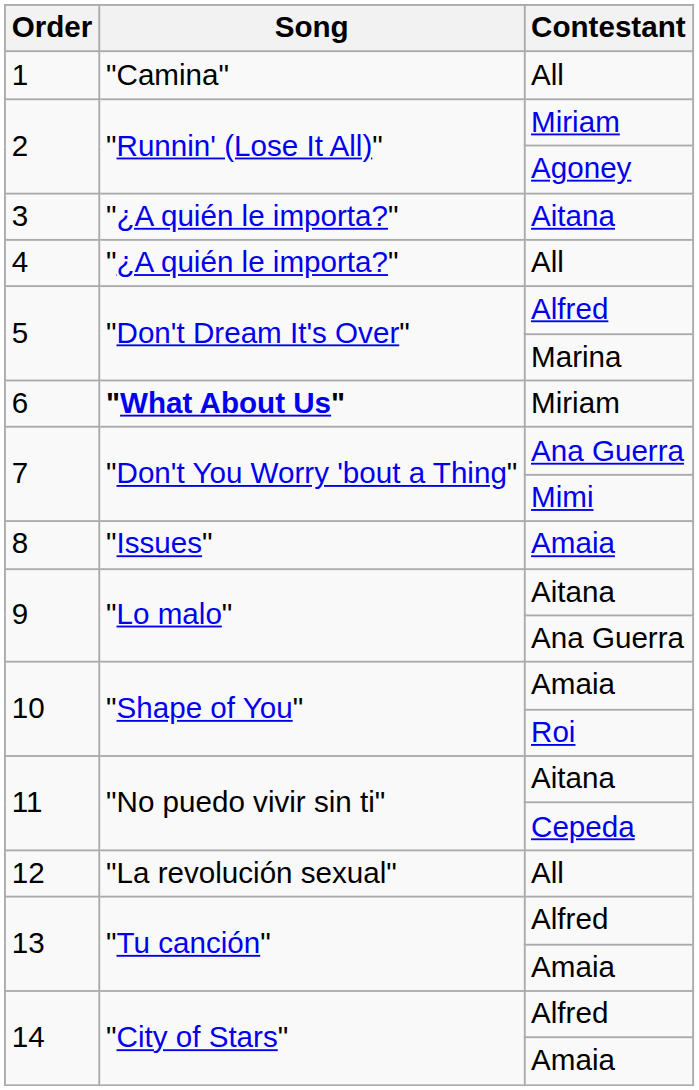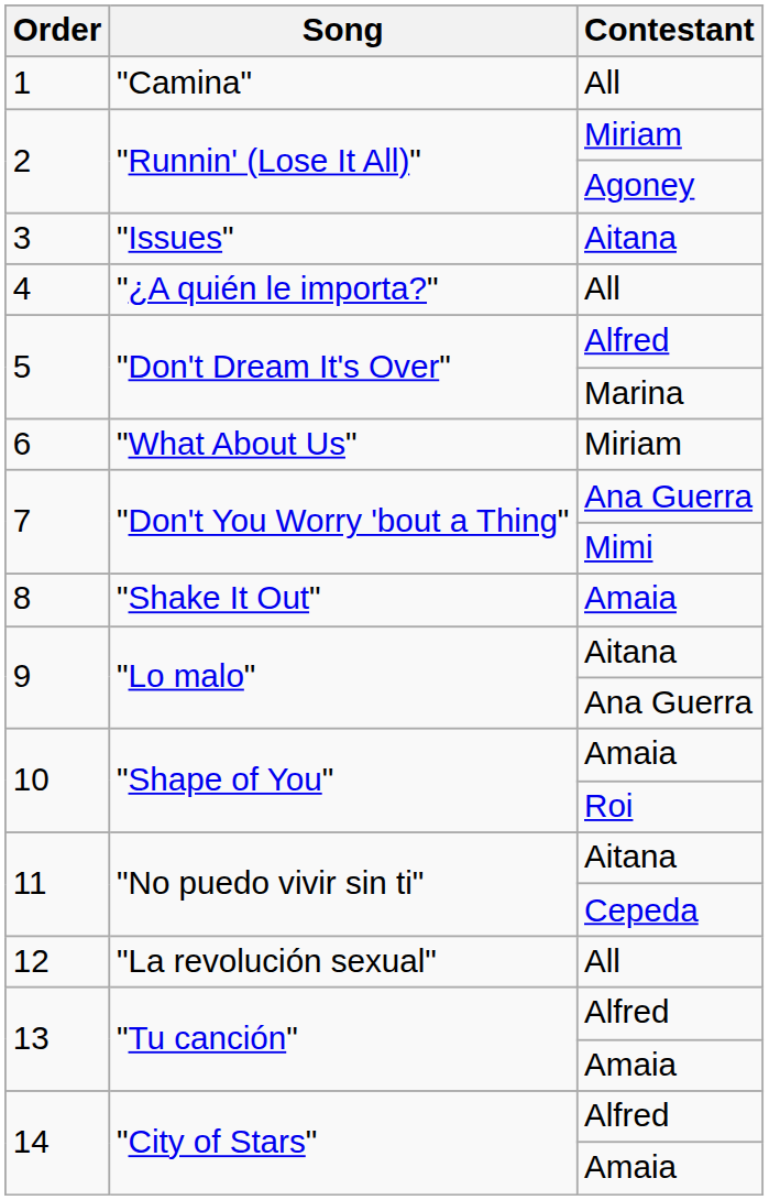3 | Song: "¿A quién le importa?" -> "Issues"
6 | Song: bold -> normal
8 | Song: "Issues" -> "Shake It Out"
